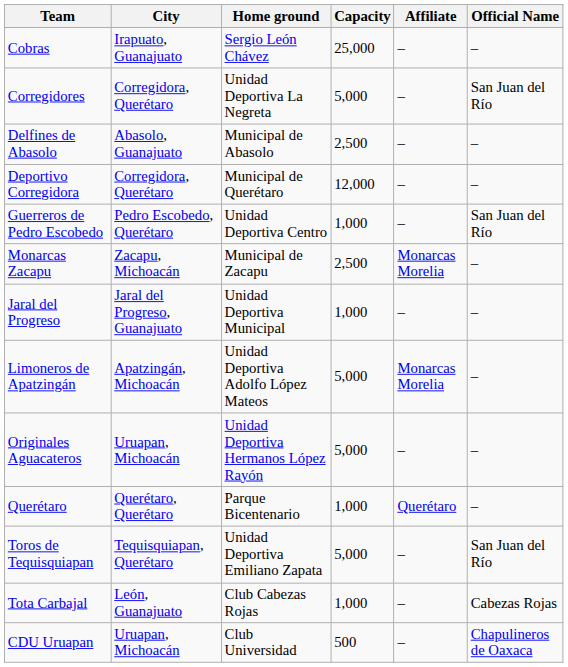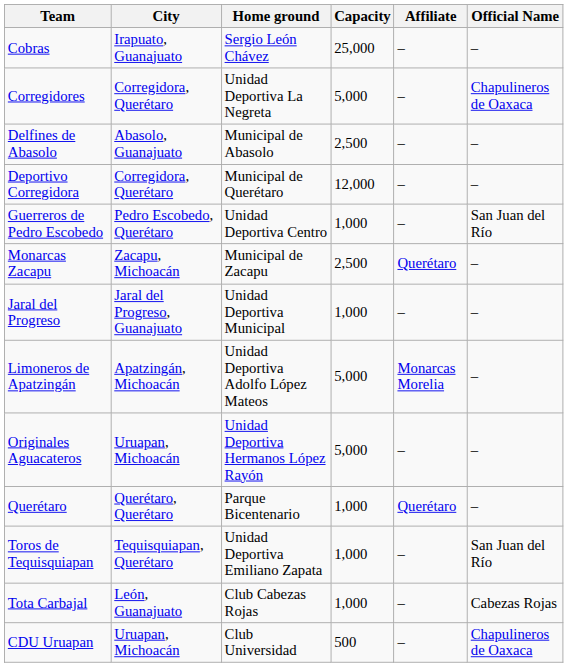Corregidores | Official Name: San Juan del Río -> Chapulineros de Oaxaca
Monarcas Zacapu | Affiliate: Monarcas Morelia -> Querétaro
Toros de Tequisquiapan | Capacity: 5,000 -> 1,000
